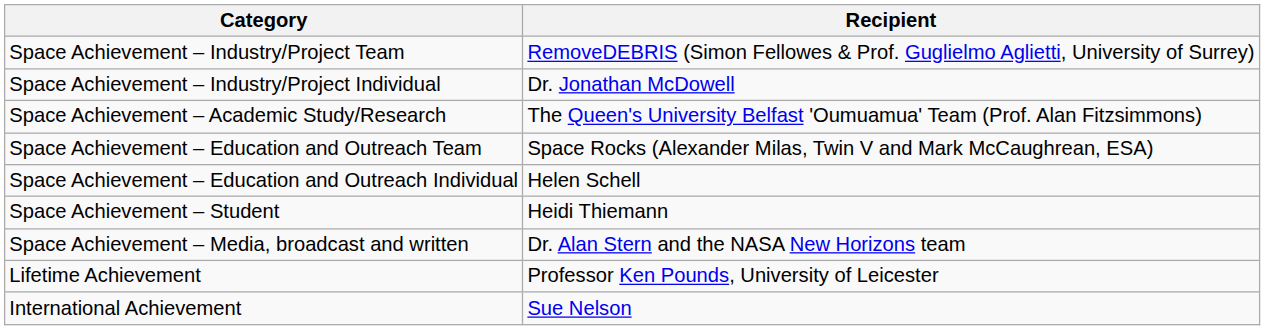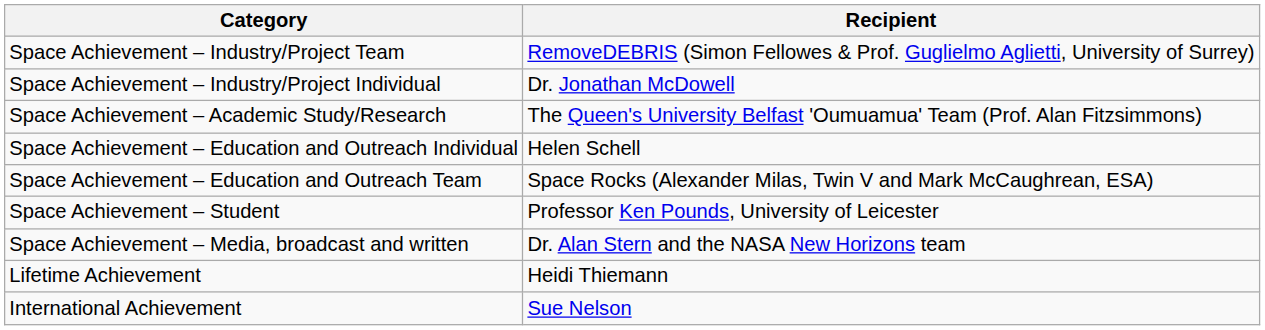rows swapped: Space Achievement – Education and Outreach Team <-> Space Achievement – Education and Outreach Individual
Space Achievement – Student | Recipient: Heidi Thiemann -> Professor Ken Pounds, University of Leicester
Lifetime Achievement | Recipient: Professor Ken Pounds, University of Leicester -> Heidi Thiemann
